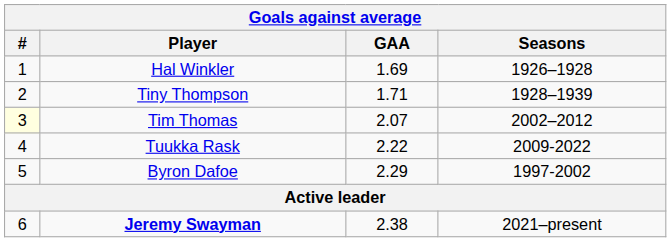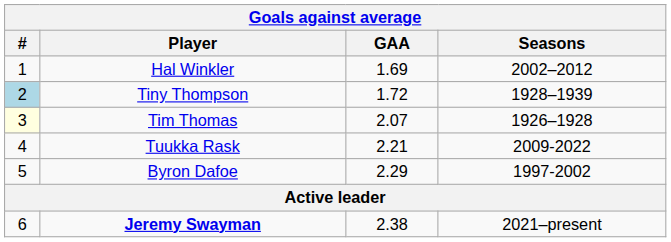Hal Winkler | Seasons: 1926–1928 -> 2002–2012
Tiny Thompson | #: no background -> lightblue background
Tiny Thompson | GAA: 1.71 -> 1.72
Tim Thomas | Seasons: 2002–2012 -> 1926–1928
Tuukka Rask | GAA: 2.22 -> 2.21
